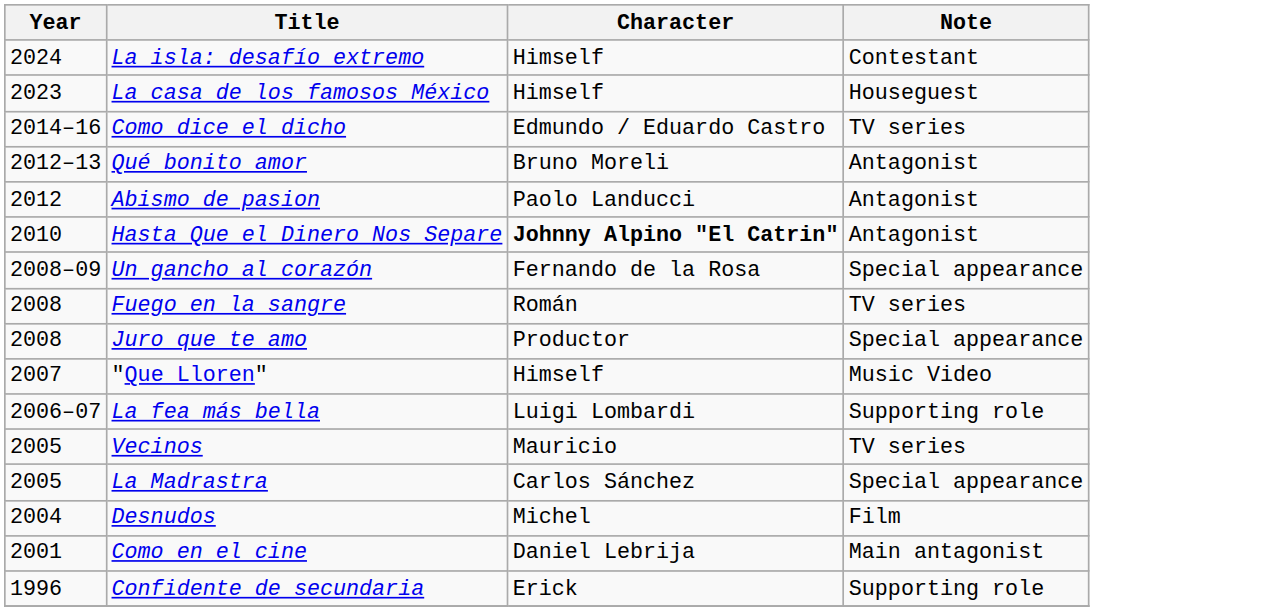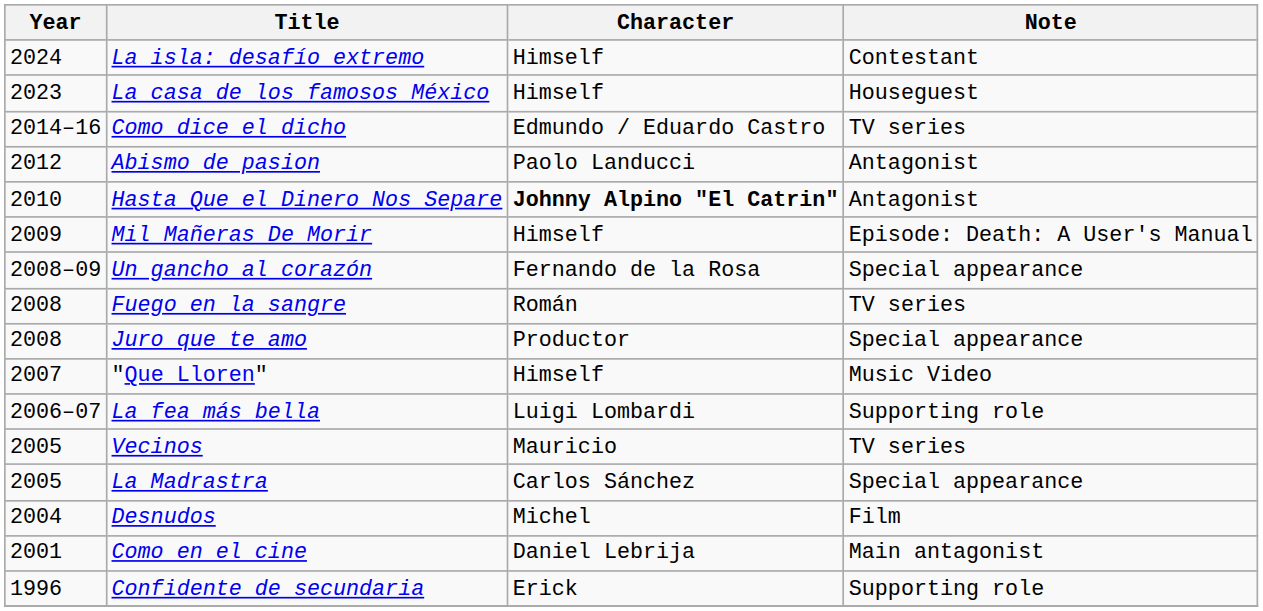- row: 2012–13 | Qué bonito amor | Bruno Moreli | Antagonist
+ row: 2009 | Mil Mañeras De Morir | Himself | Episode: Death: A User's Manual
